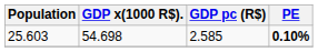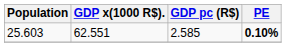25.603 | GDP x(1000 R$).: 54.698 -> 62.551
